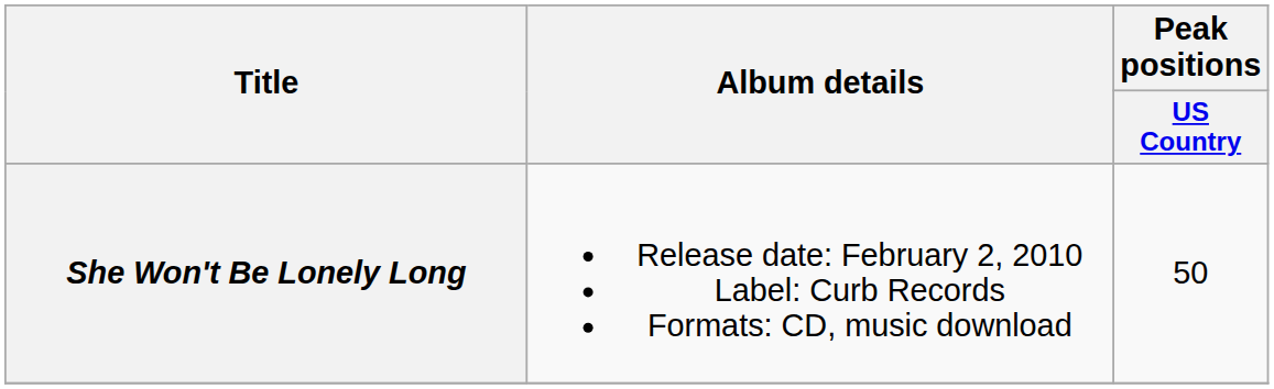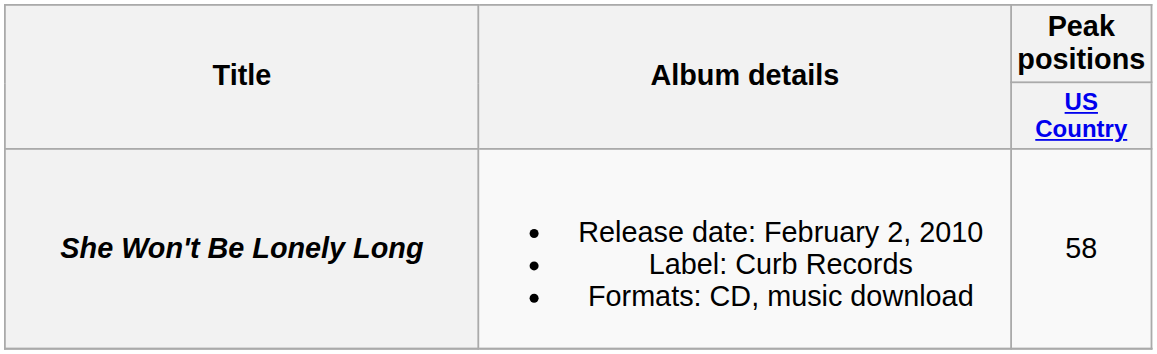She Won't Be Lonely Long | Peak positions / US Country: 50 -> 58
